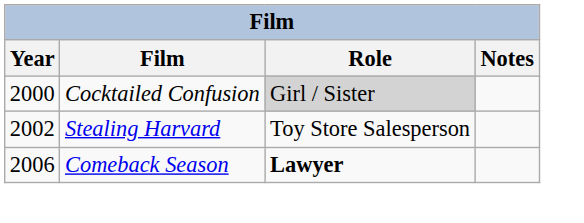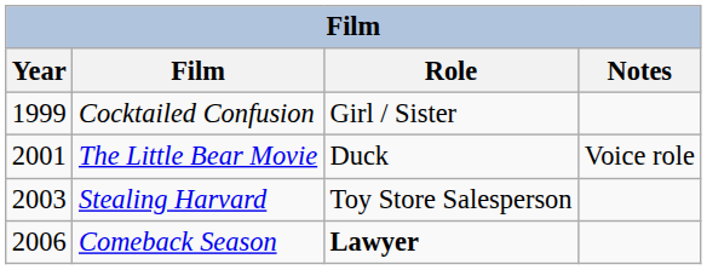Cocktailed Confusion | Year: 2000 -> 1999
Cocktailed Confusion | Role: lightgrey background -> no background
+ row: 2001 | The Little Bear Movie | Duck | Voice role
Stealing Harvard | Year: 2002 -> 2003
